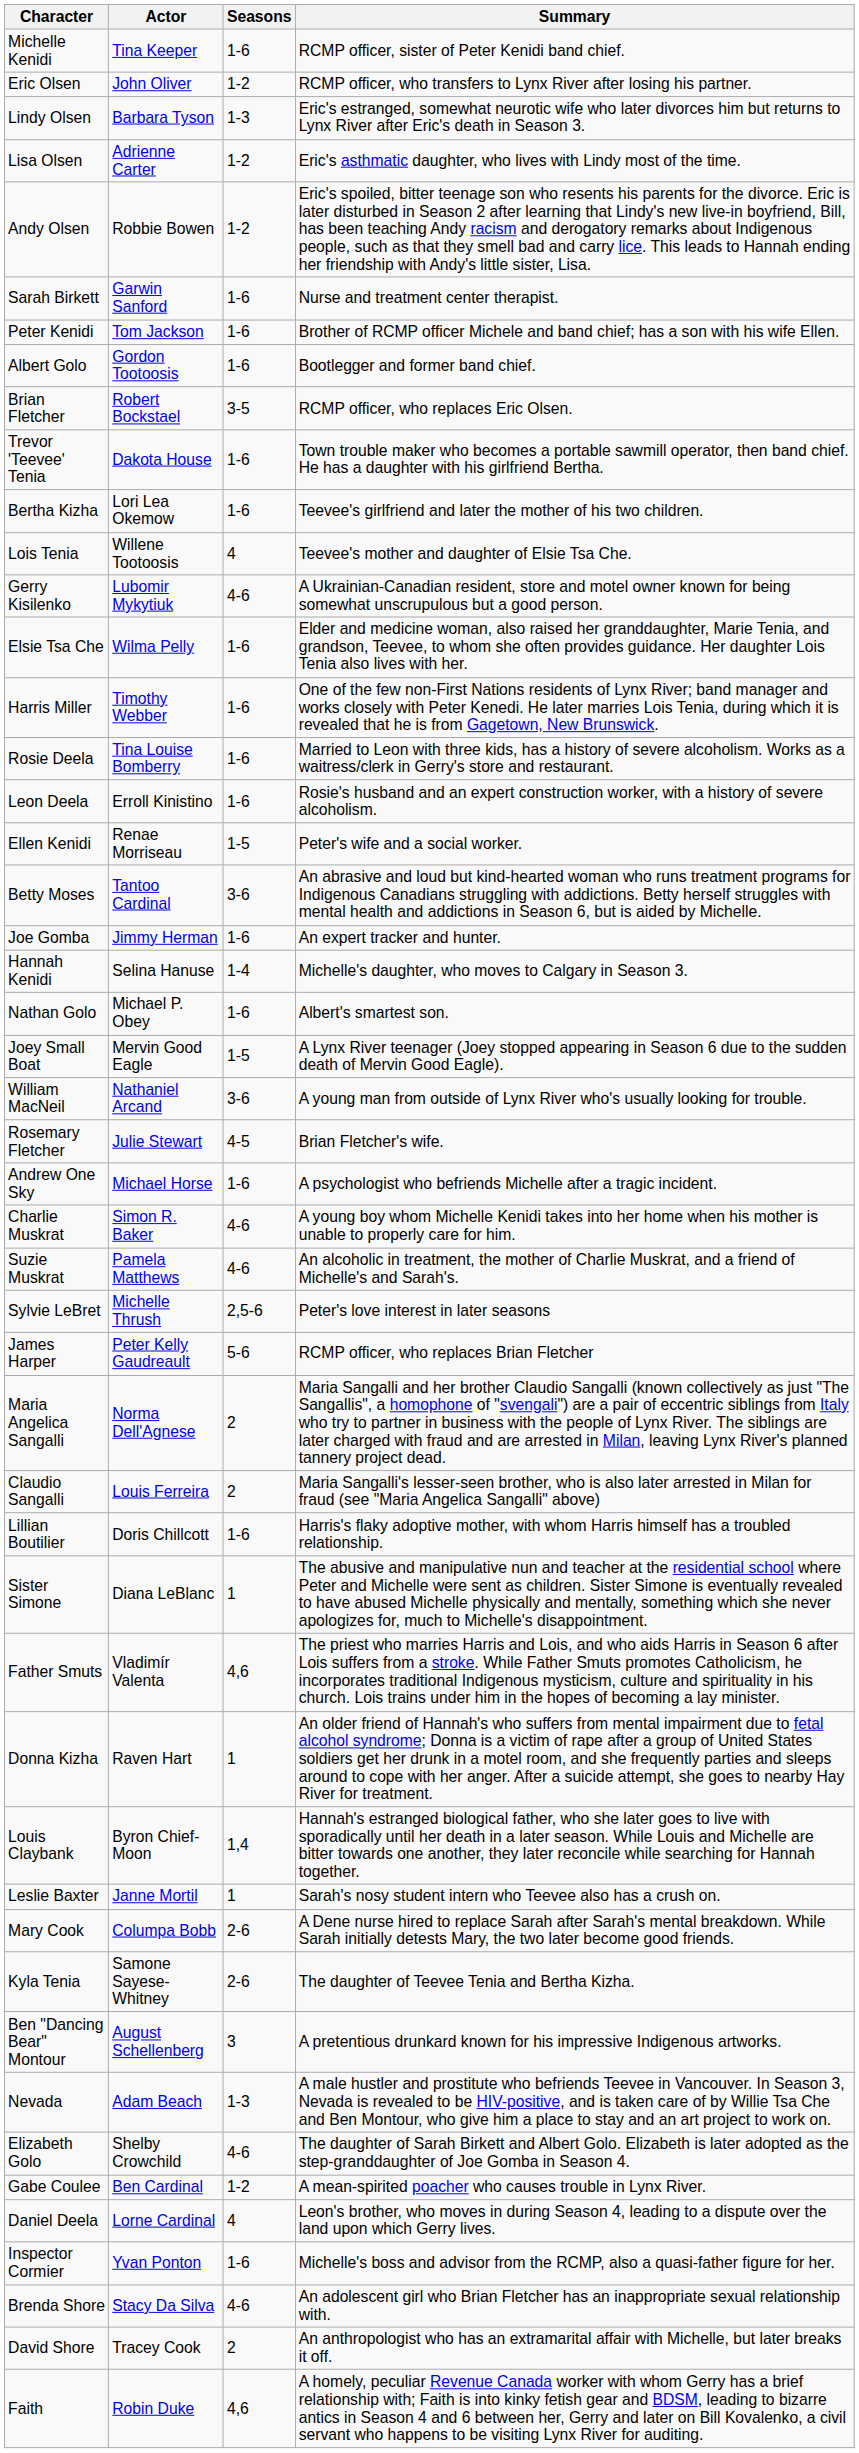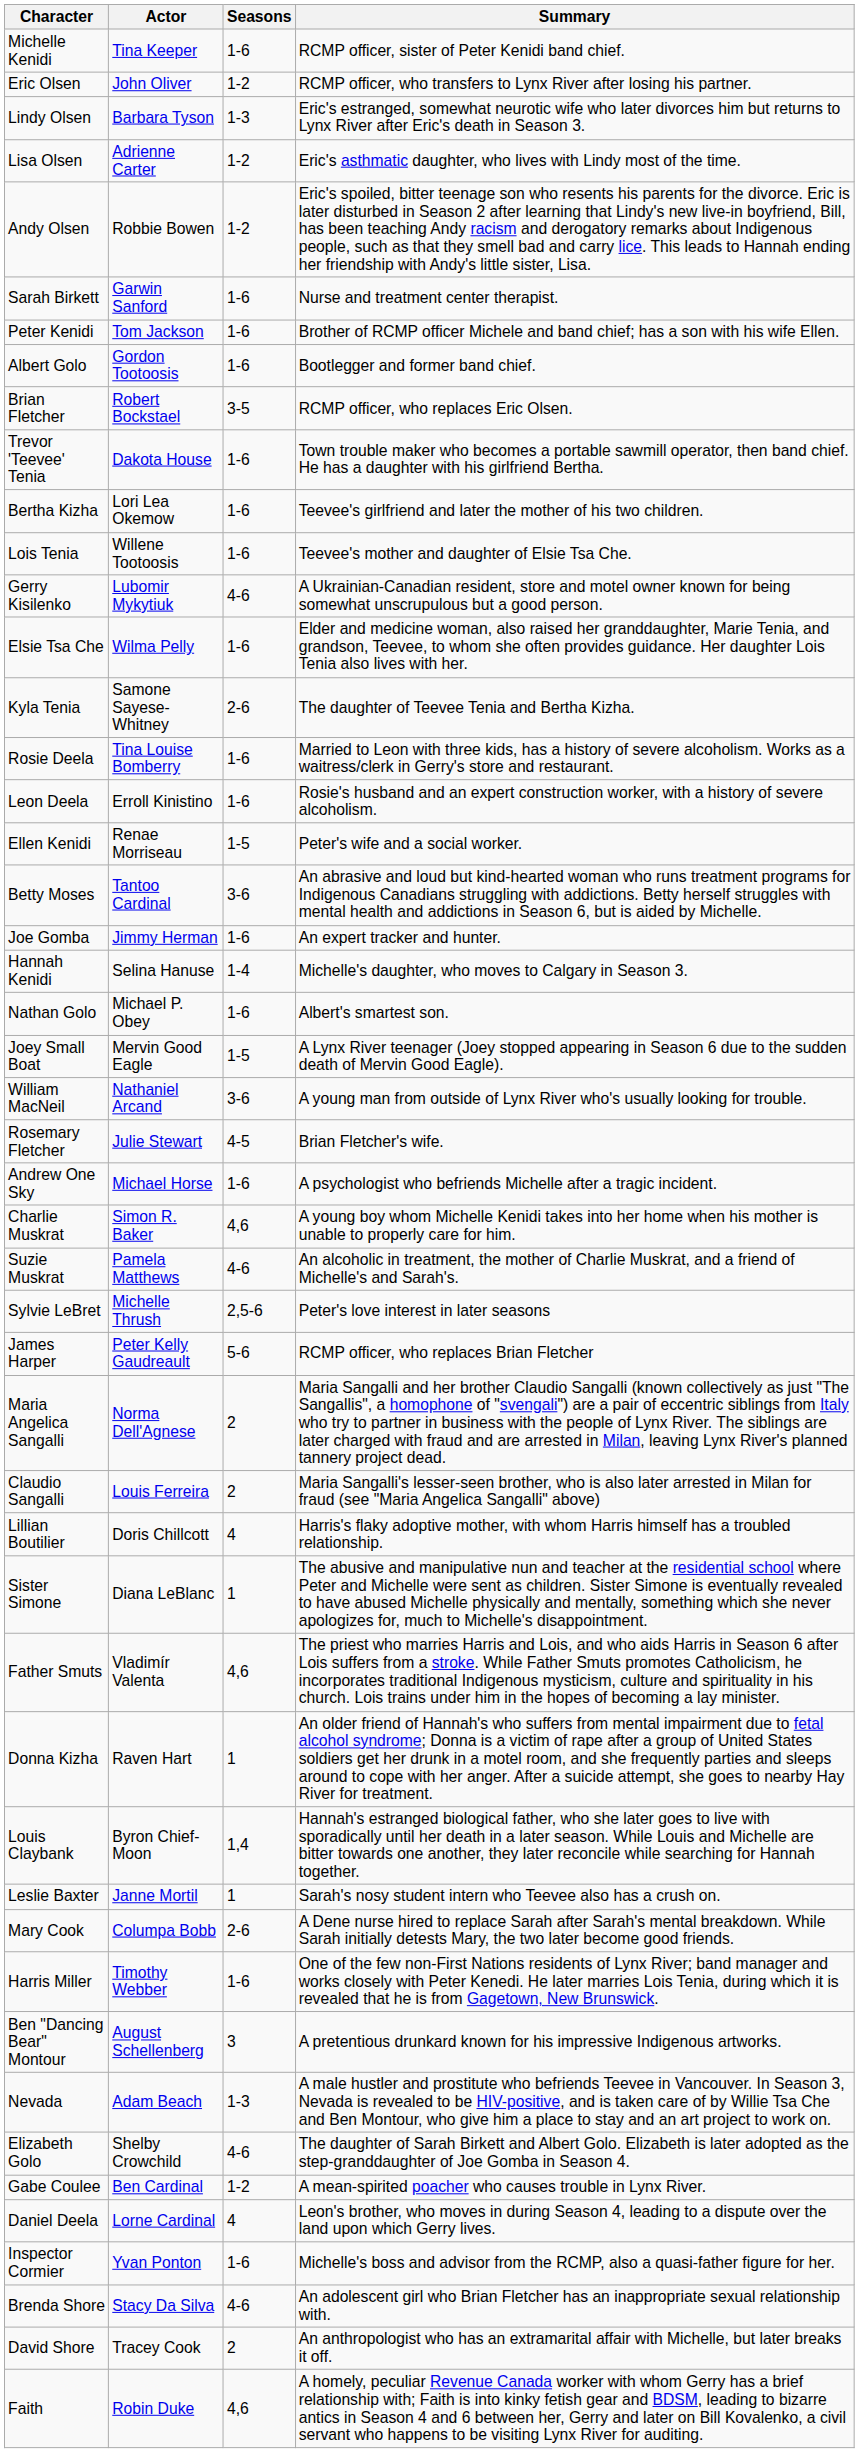Lois Tenia | Seasons: 4 -> 1-6
rows swapped: Harris Miller <-> Kyla Tenia
Charlie Muskrat | Seasons: 4-6 -> 4,6
Lillian Boutilier | Seasons: 1-6 -> 4
